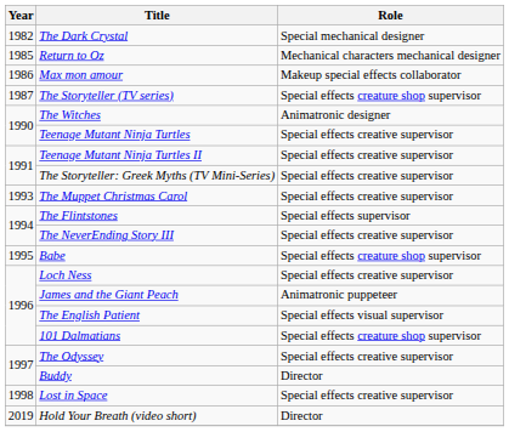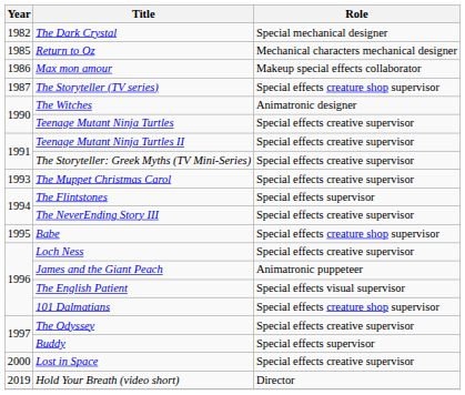Buddy | Role: Director -> Special effects supervisor
Lost in Space | Year: 1998 -> 2000
